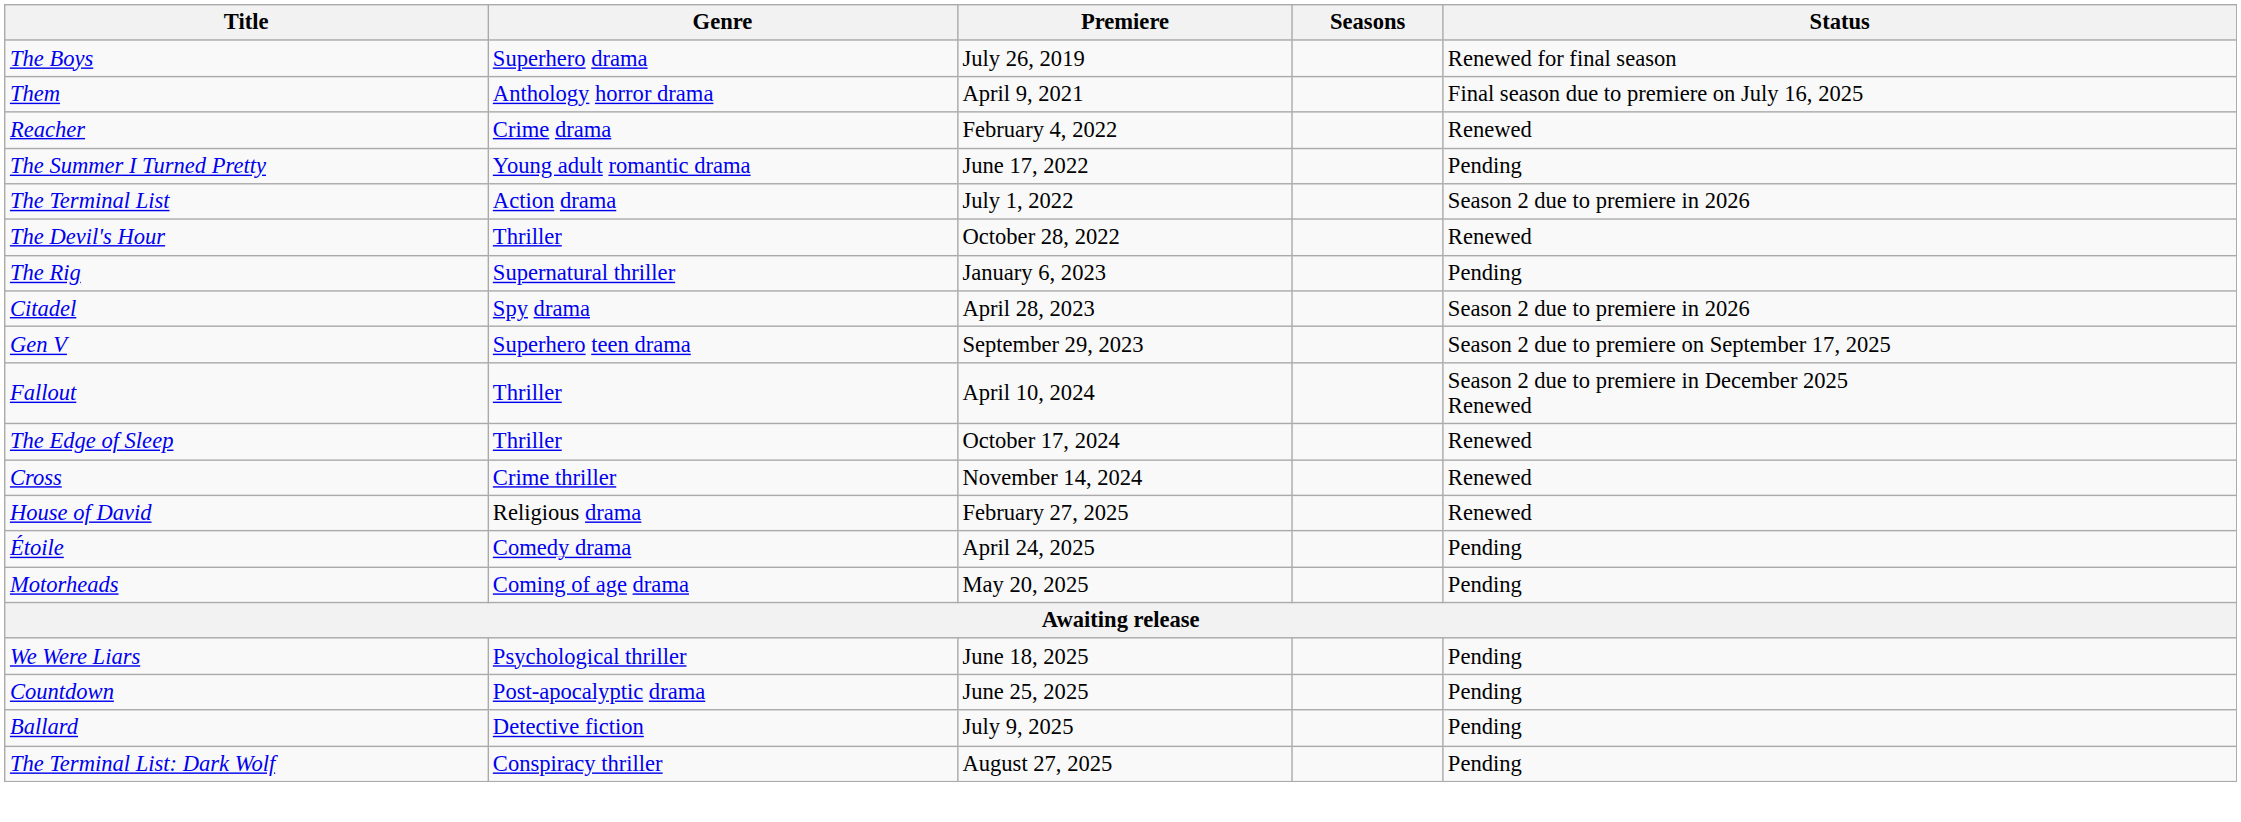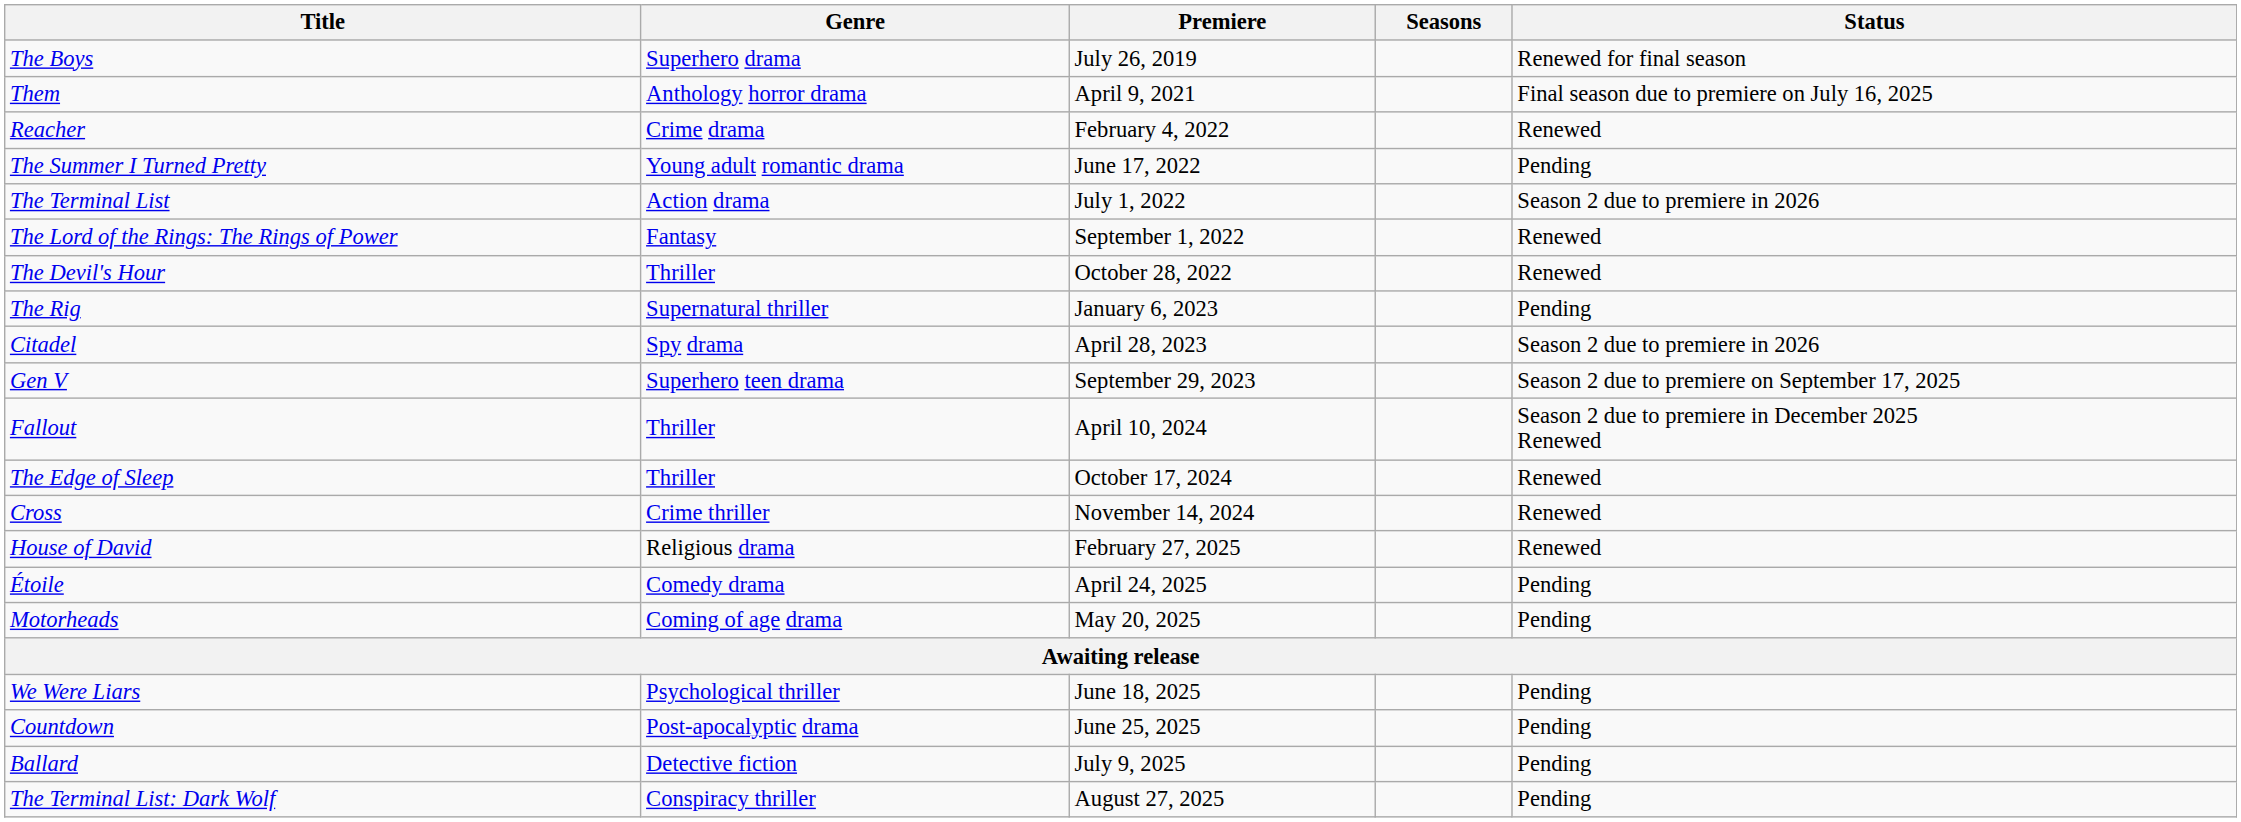+ row: The Lord of the Rings: The Rings of Power | Fantasy | September 1, 2022 | Renewed
